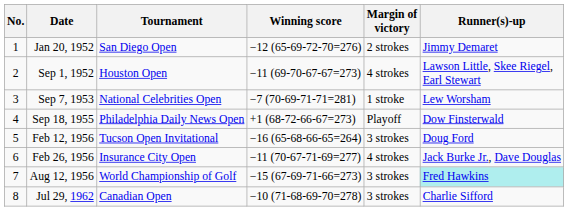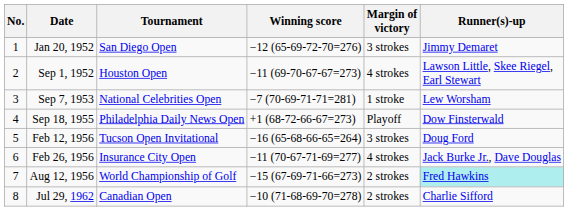Jan 20, 1952 | Margin of victory: 2 strokes -> 3 strokes
Aug 12, 1956 | Margin of victory: 3 strokes -> 2 strokes
Jul 29, 1962 | Margin of victory: 3 strokes -> 2 strokes
